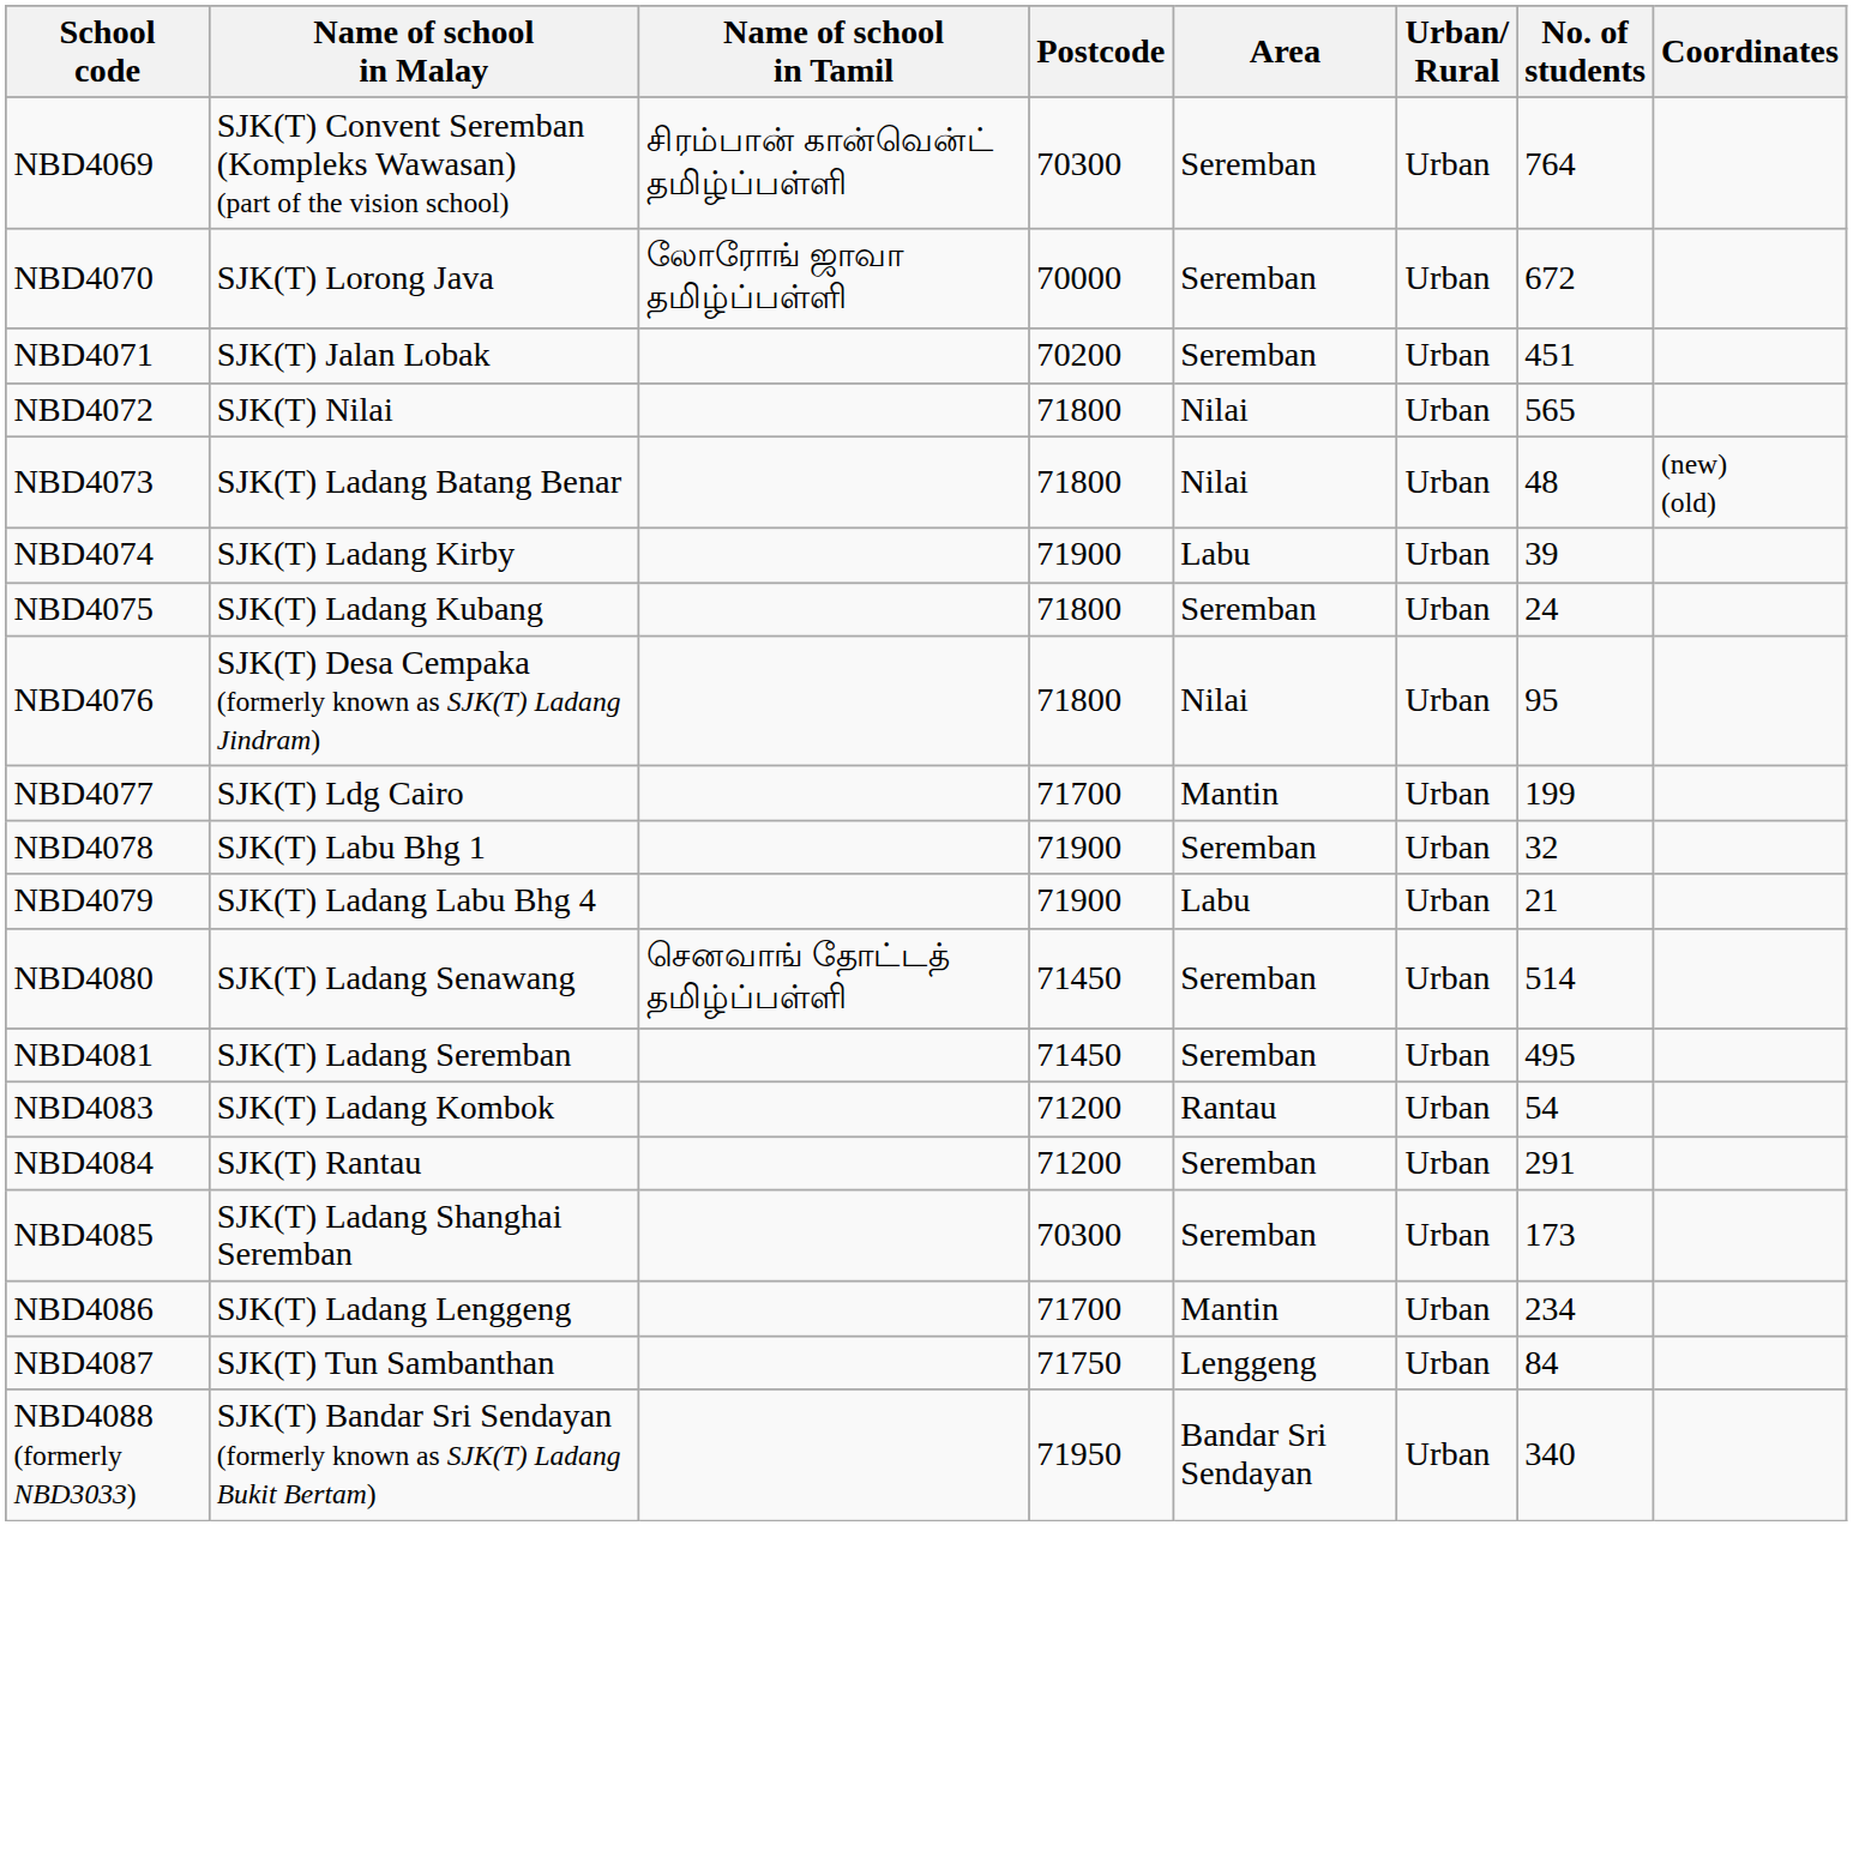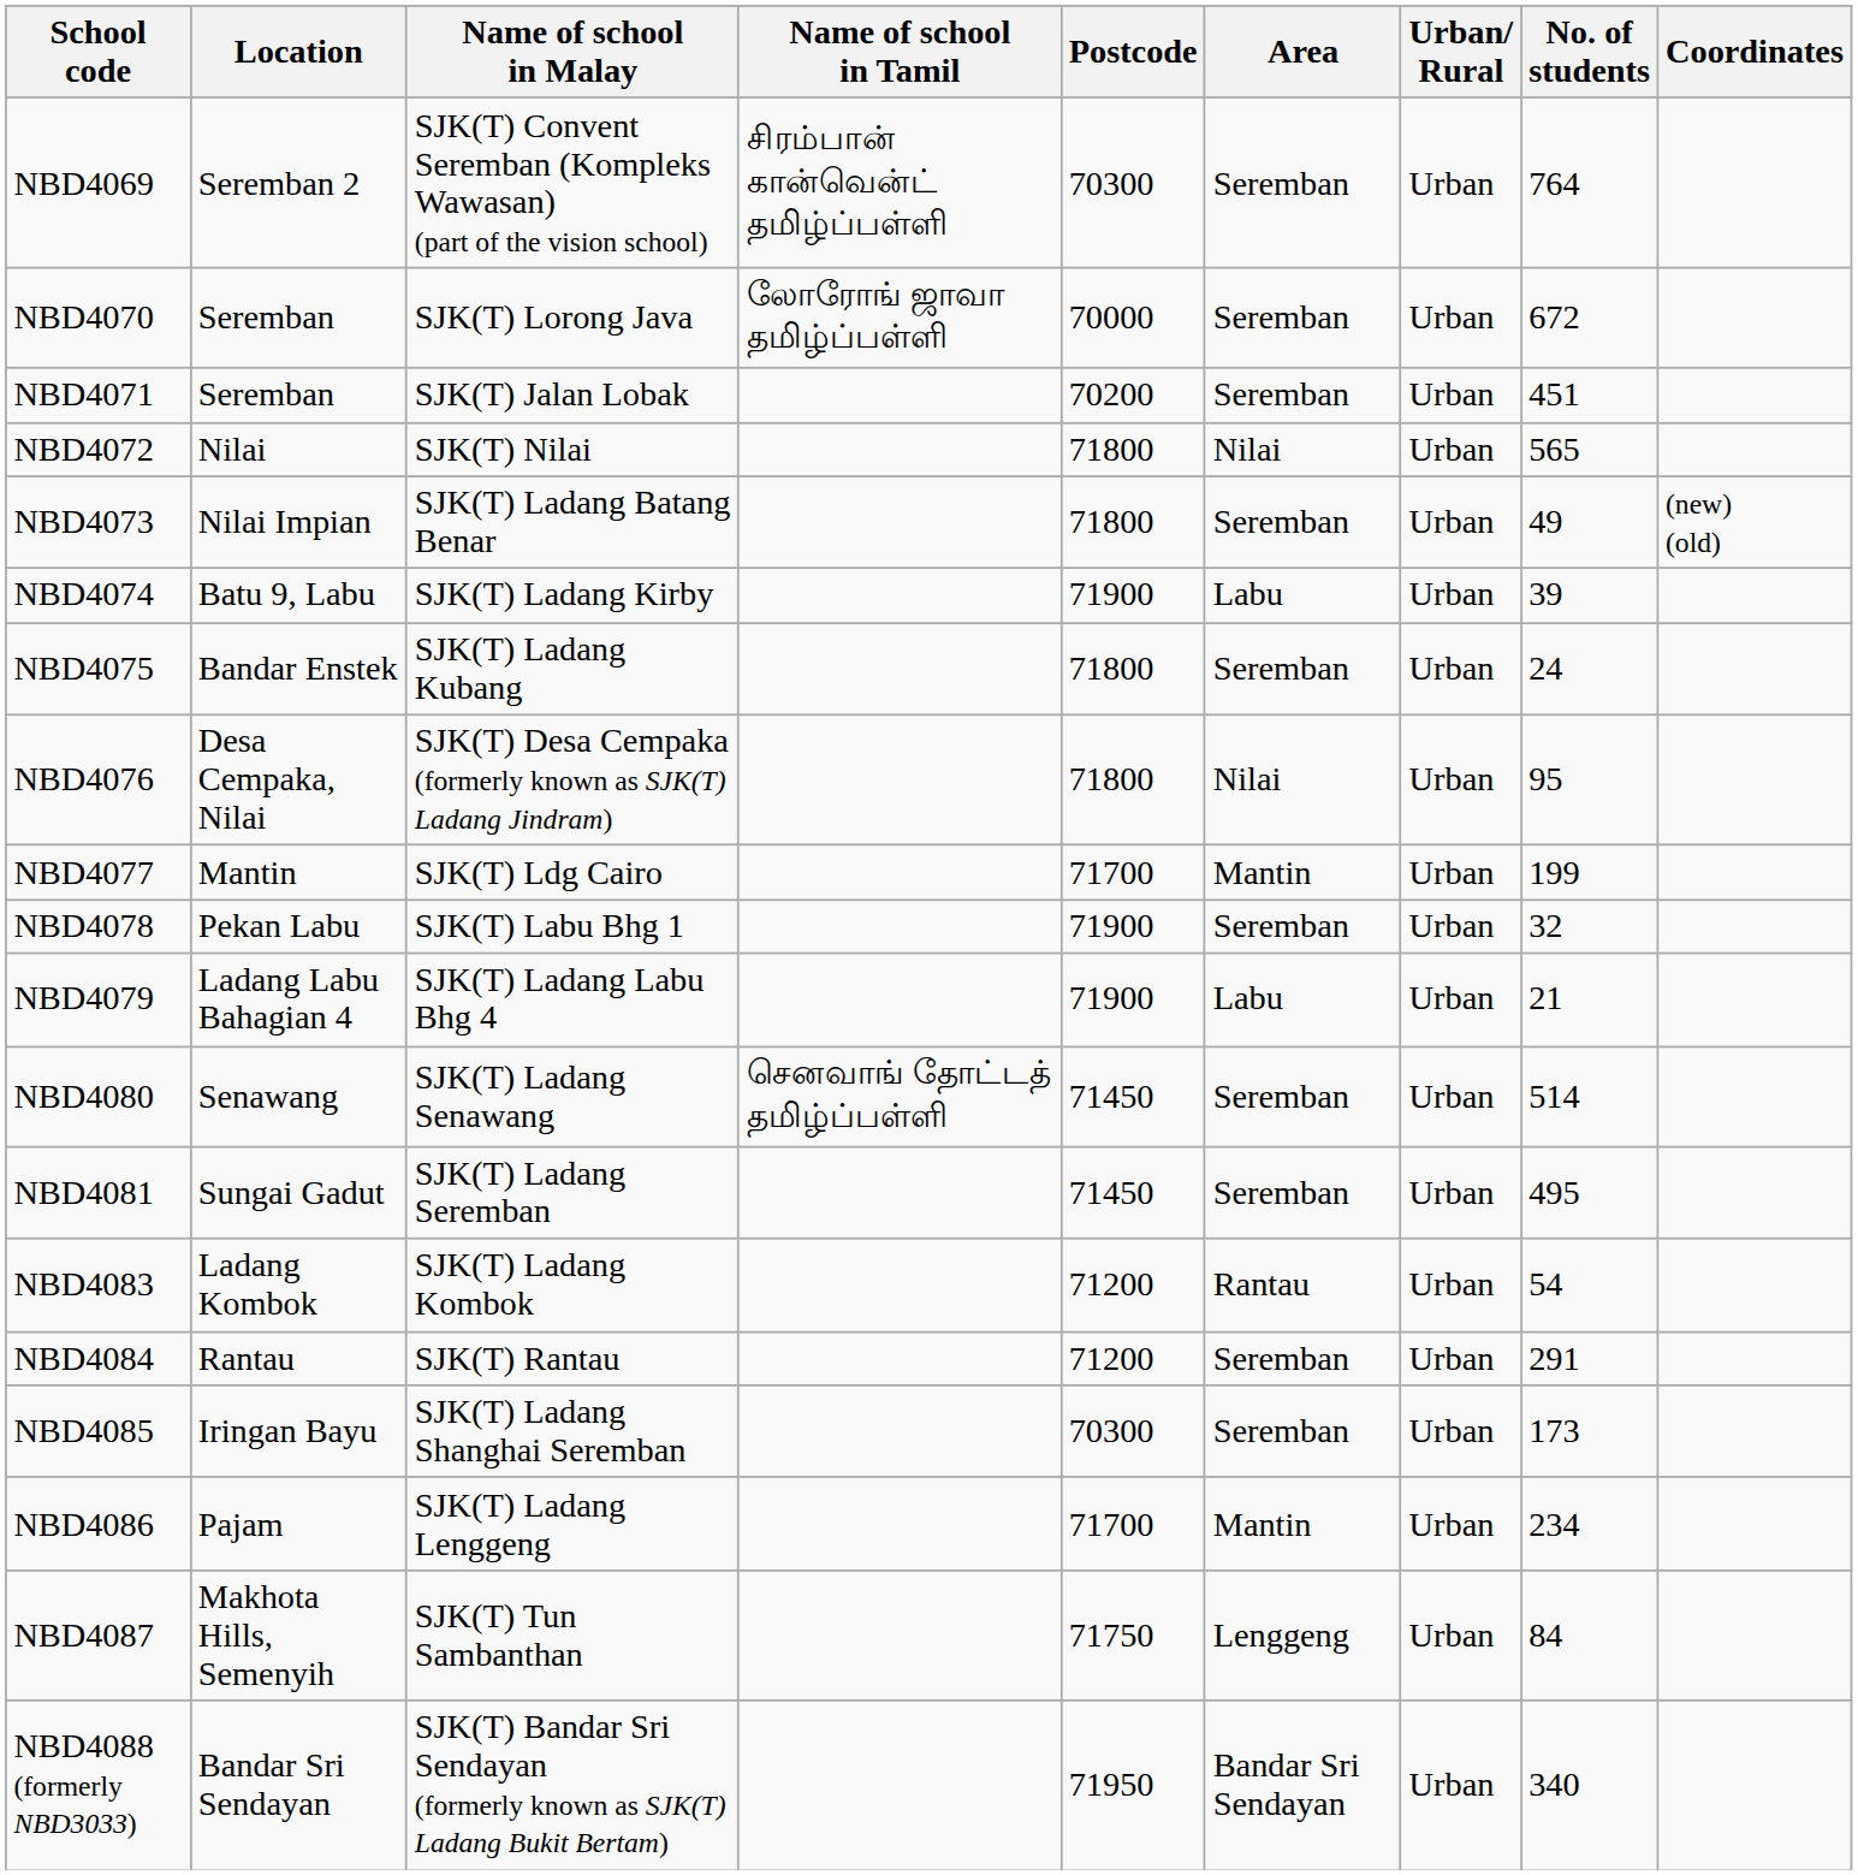+ column: Location | Seremban 2 | Seremban | Seremban | Nilai | Nilai Impian | Batu 9, Labu | Bandar Enstek | Desa Cempaka, Nilai | Mantin | Pekan Labu | Ladang Labu Bahagian 4 | Senawang | Sungai Gadut | Ladang Kombok | Rantau | Iringan Bayu | Pajam | Makhota Hills, Semenyih | Bandar Sri Sendayan
NBD4073 | Area: Nilai -> Seremban
NBD4073 | No. of students: 48 -> 49
